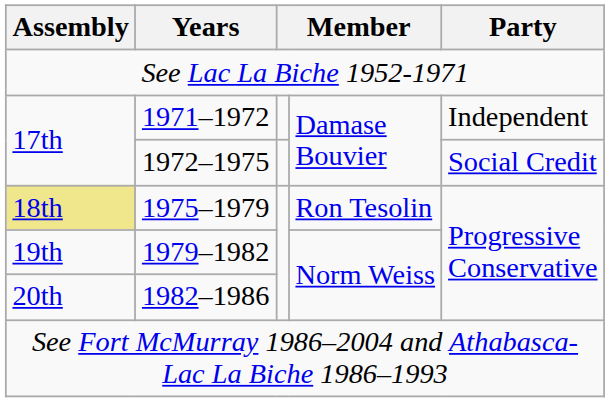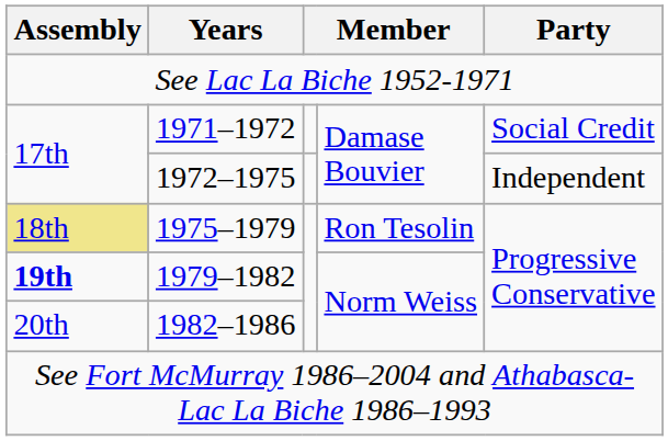1971–1972 | Party: Independent -> Social Credit
1972–1975 | Party: Social Credit -> Independent
1979–1982 | Assembly: normal -> bold
